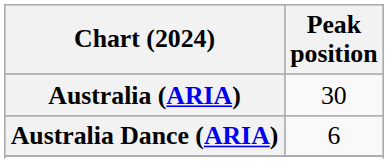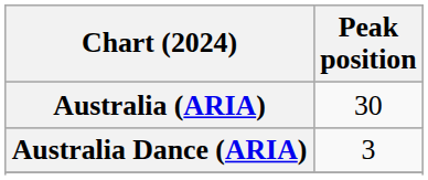Australia Dance (ARIA) | Peak position: 6 -> 3
